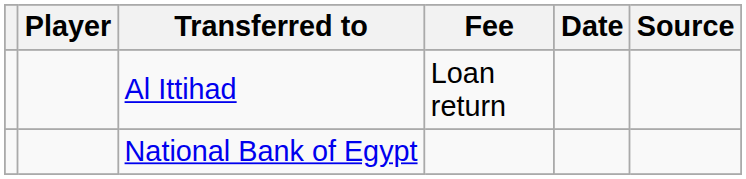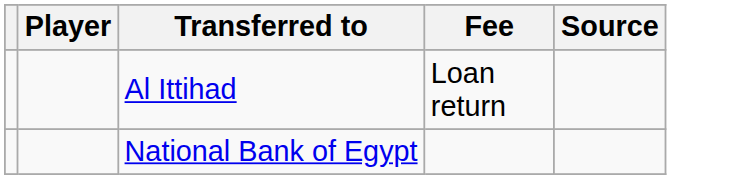- column: Date
